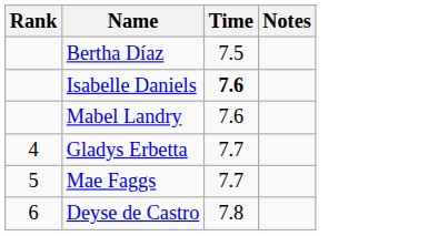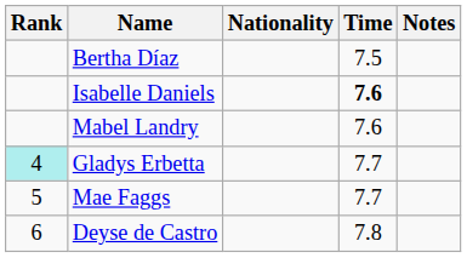+ column: Nationality
Gladys Erbetta | Rank: no background -> paleturquoise background
